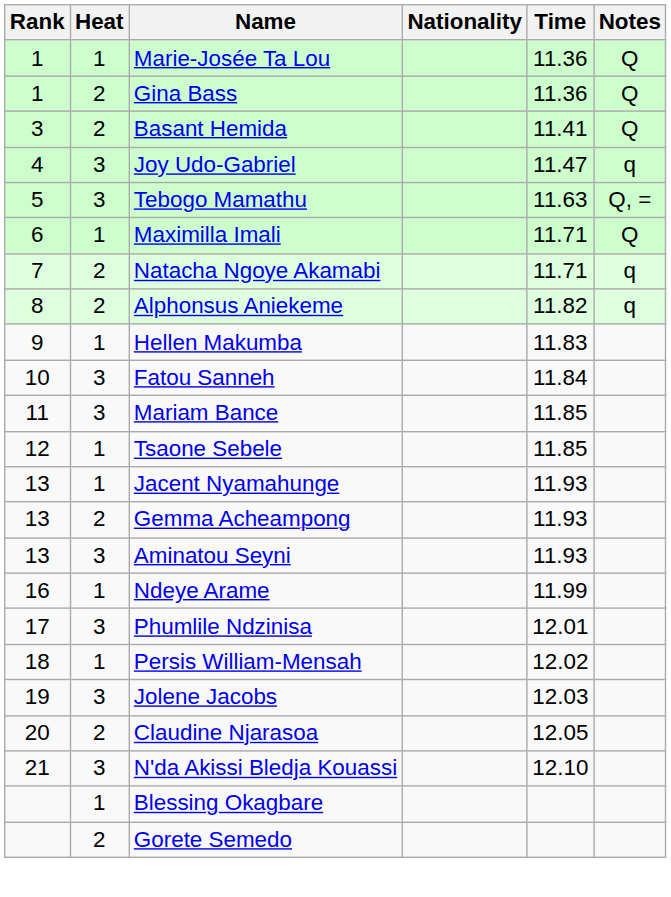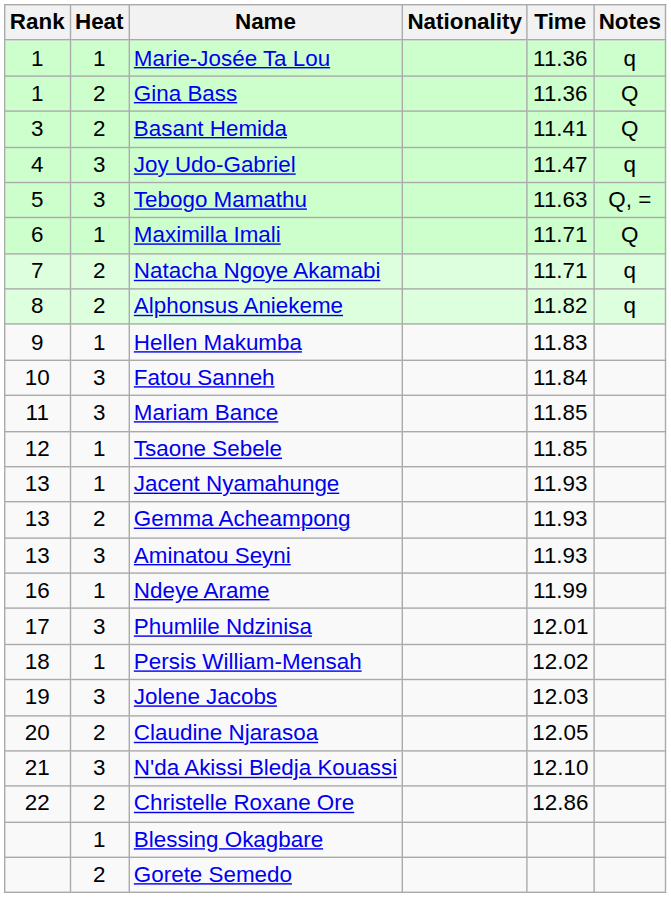Marie-Josée Ta Lou | Notes: Q -> q
+ row: 22 | 2 | Christelle Roxane Ore | 12.86
